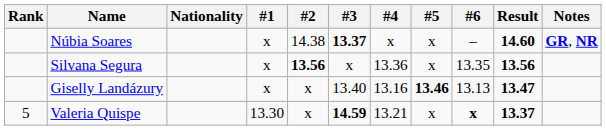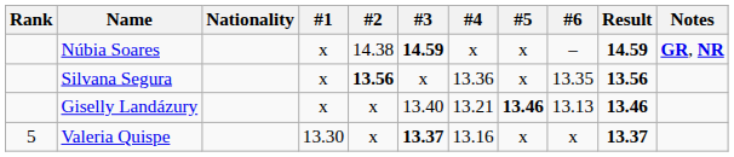Núbia Soares | #3: 13.37 -> 14.59
Núbia Soares | Result: 14.60 -> 14.59
Giselly Landázury | #4: 13.16 -> 13.21
Giselly Landázury | Result: 13.47 -> 13.46
Valeria Quispe | #3: 14.59 -> 13.37
Valeria Quispe | #4: 13.21 -> 13.16
Valeria Quispe | #6: bold -> normal
